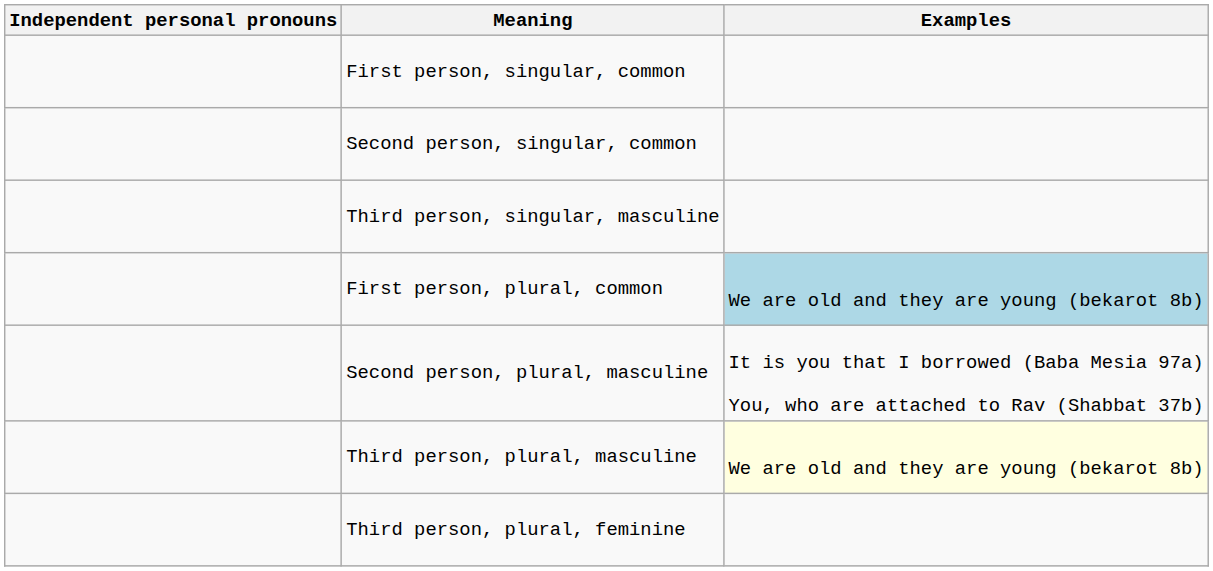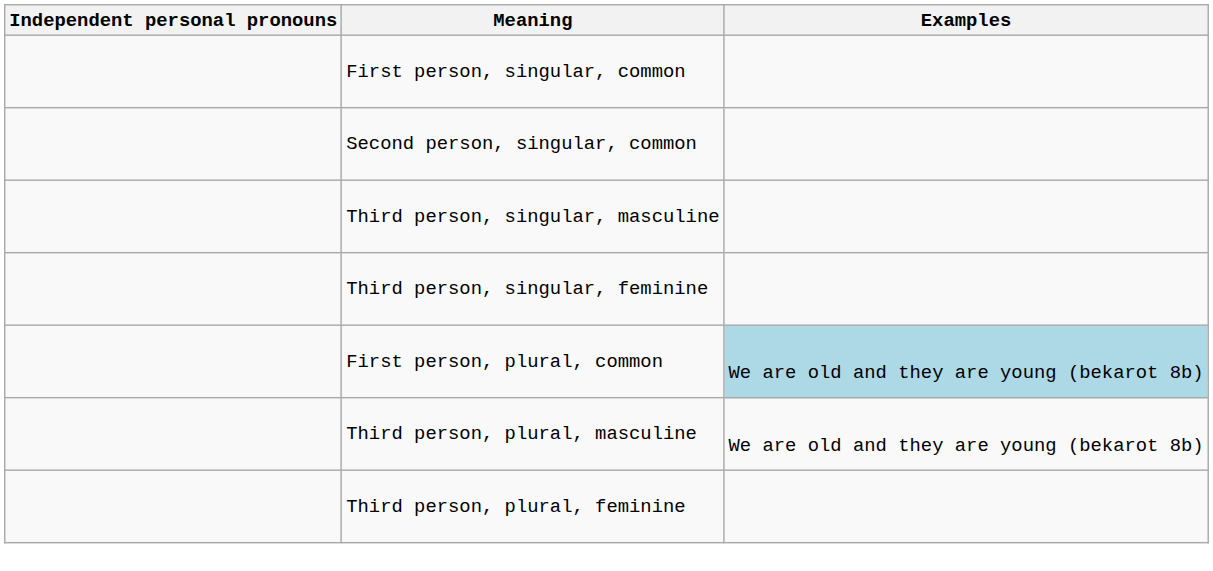+ row: Third person, singular, feminine
- row: Second person, plural, masculine | It is you that I borrowed (Baba Mesia 97a) You, who are attached to Rav (Shabbat 37b)
Third person, plural, masculine | Examples: lightyellow background -> no background
